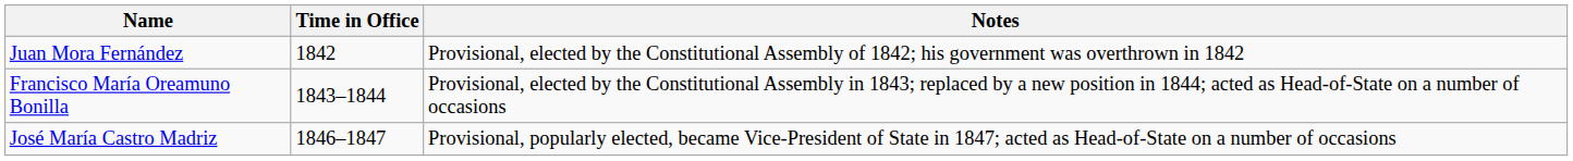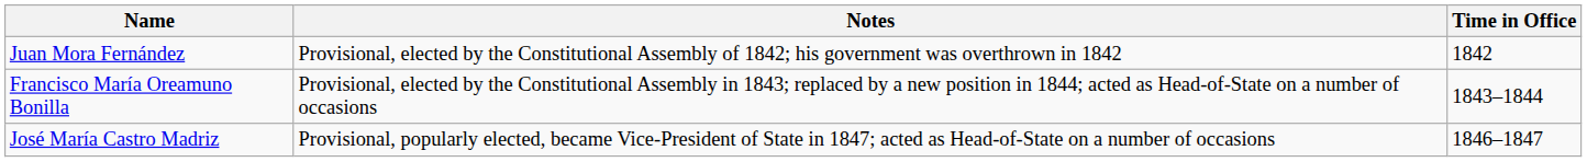columns swapped: Time in Office <-> Notes
